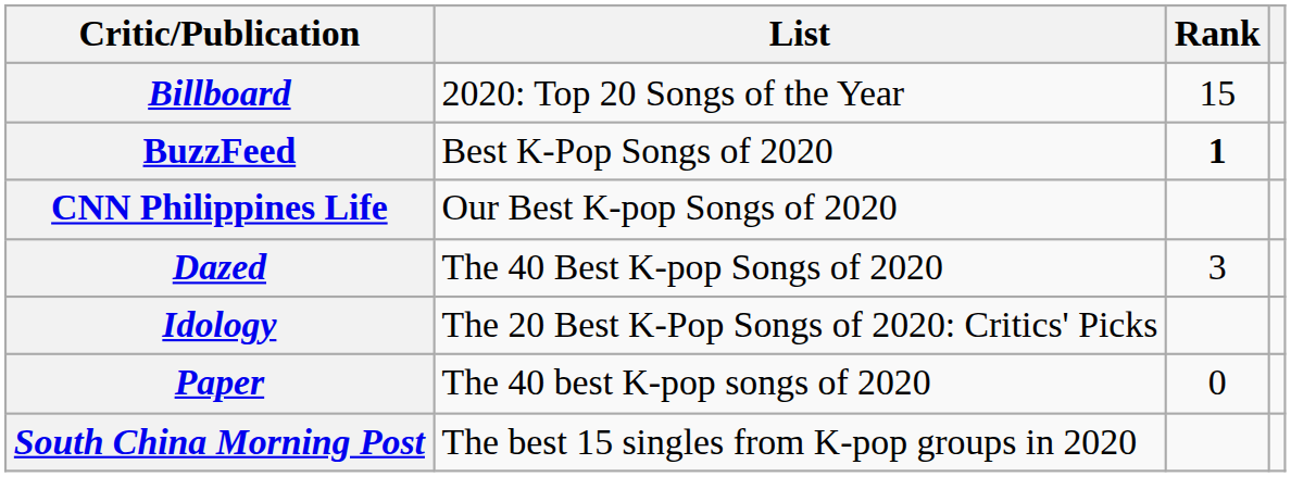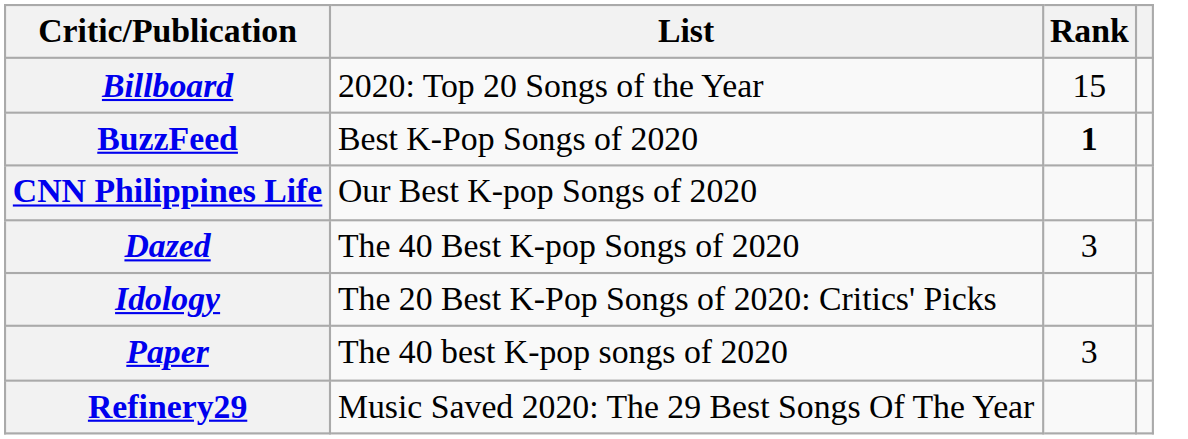Paper | Rank: 0 -> 3
+ row: Refinery29 | Music Saved 2020: The 29 Best Songs Of The Year
- row: South China Morning Post | The best 15 singles from K-pop groups in 2020
